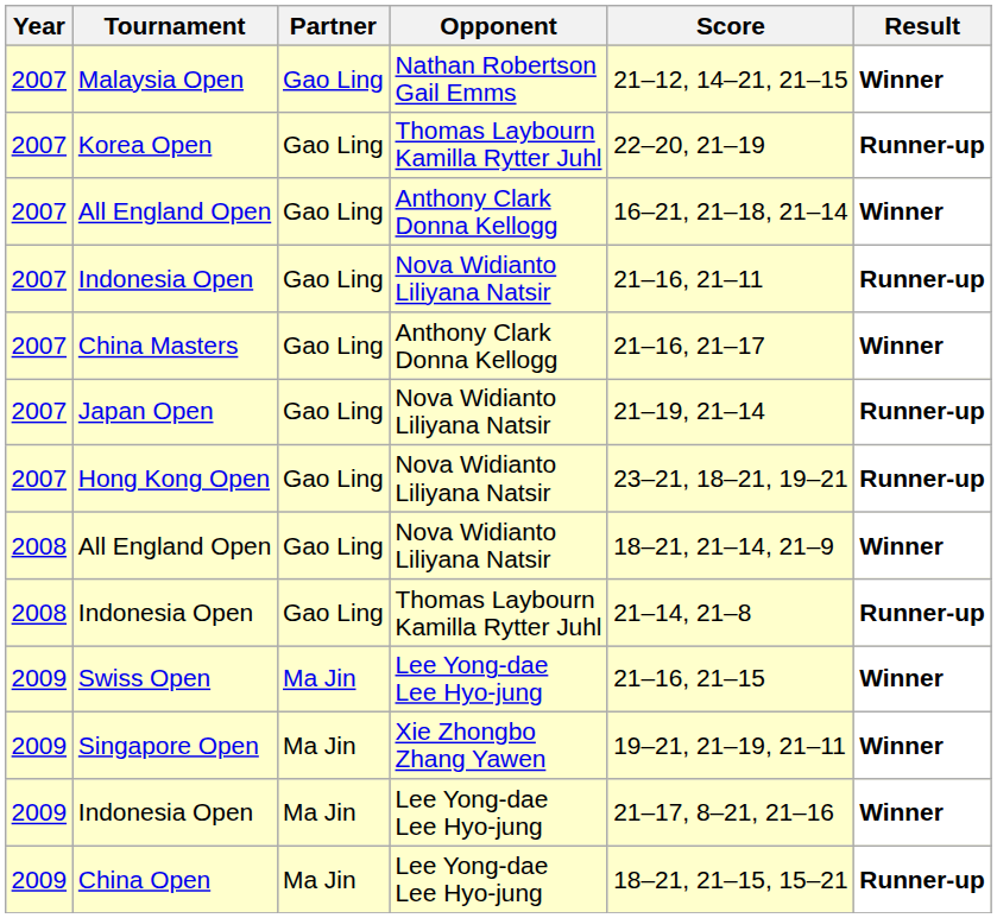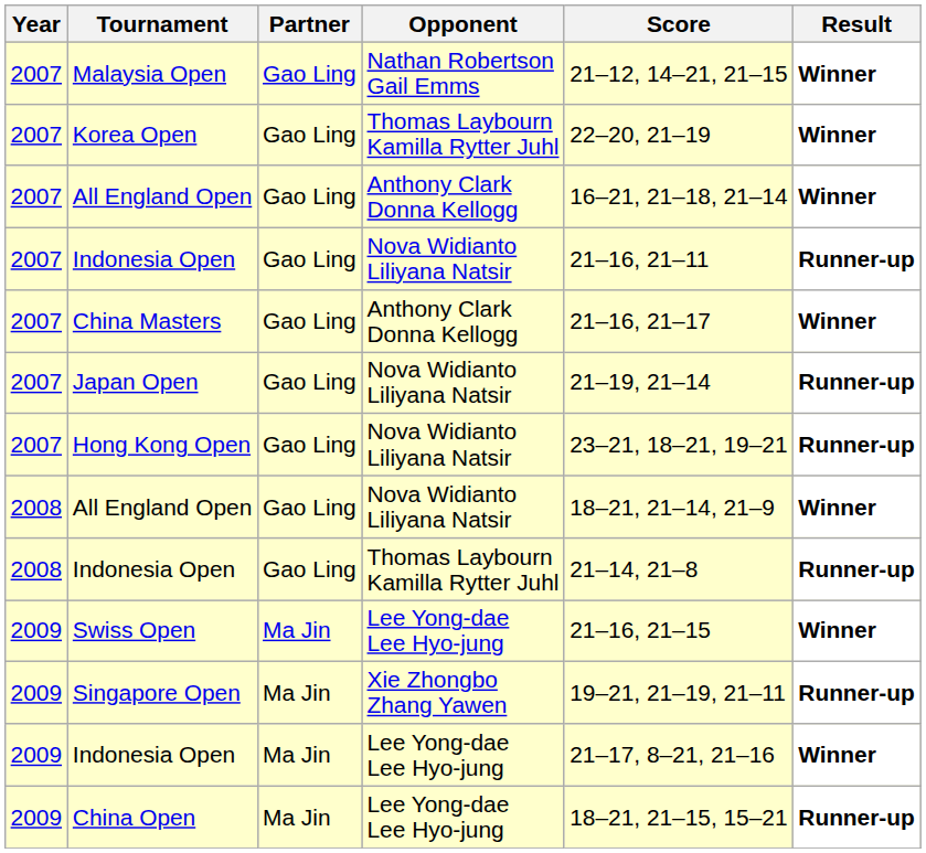Korea Open | Result: Runner-up -> Winner
Singapore Open | Result: Winner -> Runner-up
